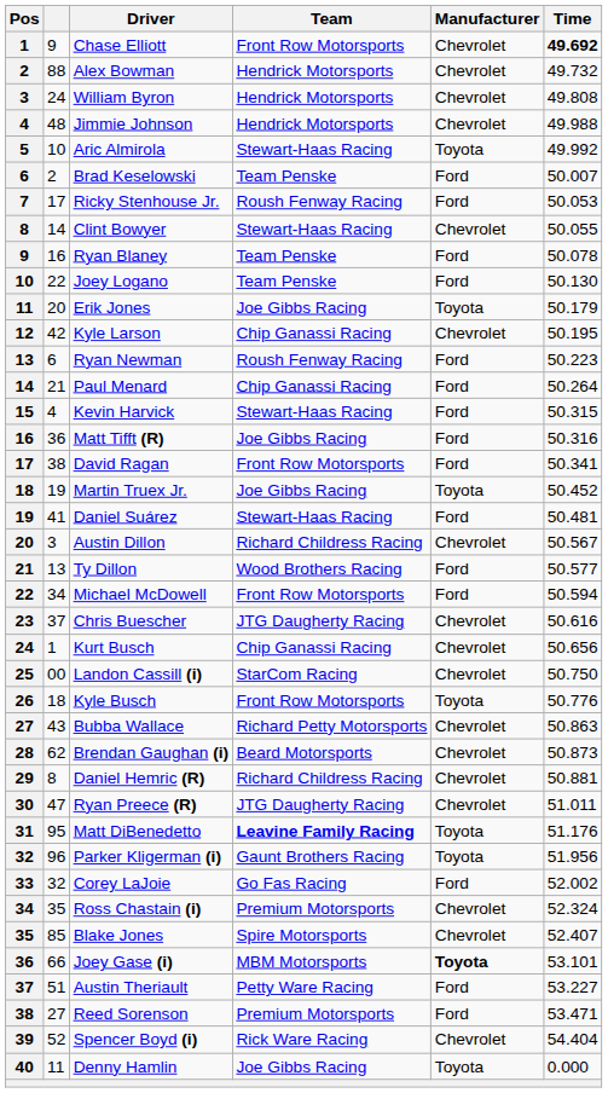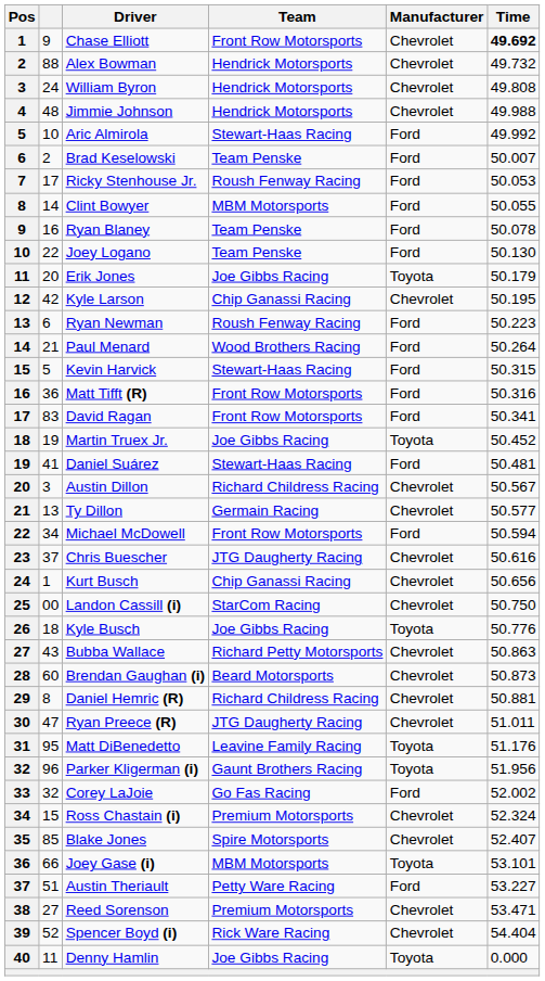Aric Almirola | Manufacturer: Toyota -> Ford
Clint Bowyer | Team: Stewart-Haas Racing -> MBM Motorsports
Clint Bowyer | Manufacturer: Chevrolet -> Ford
Paul Menard | Team: Chip Ganassi Racing -> Wood Brothers Racing
Kevin Harvick | column 2: 4 -> 5
Matt Tifft (R) | Team: Joe Gibbs Racing -> Front Row Motorsports
David Ragan | column 2: 38 -> 83
Ty Dillon | Team: Wood Brothers Racing -> Germain Racing
Ty Dillon | Manufacturer: Ford -> Chevrolet
Kyle Busch | Team: Front Row Motorsports -> Joe Gibbs Racing
Brendan Gaughan (i) | column 2: 62 -> 60
Matt DiBenedetto | Team: bold -> normal
Ross Chastain (i) | column 2: 35 -> 15
Joey Gase (i) | Manufacturer: bold -> normal
Reed Sorenson | Manufacturer: Ford -> Chevrolet
